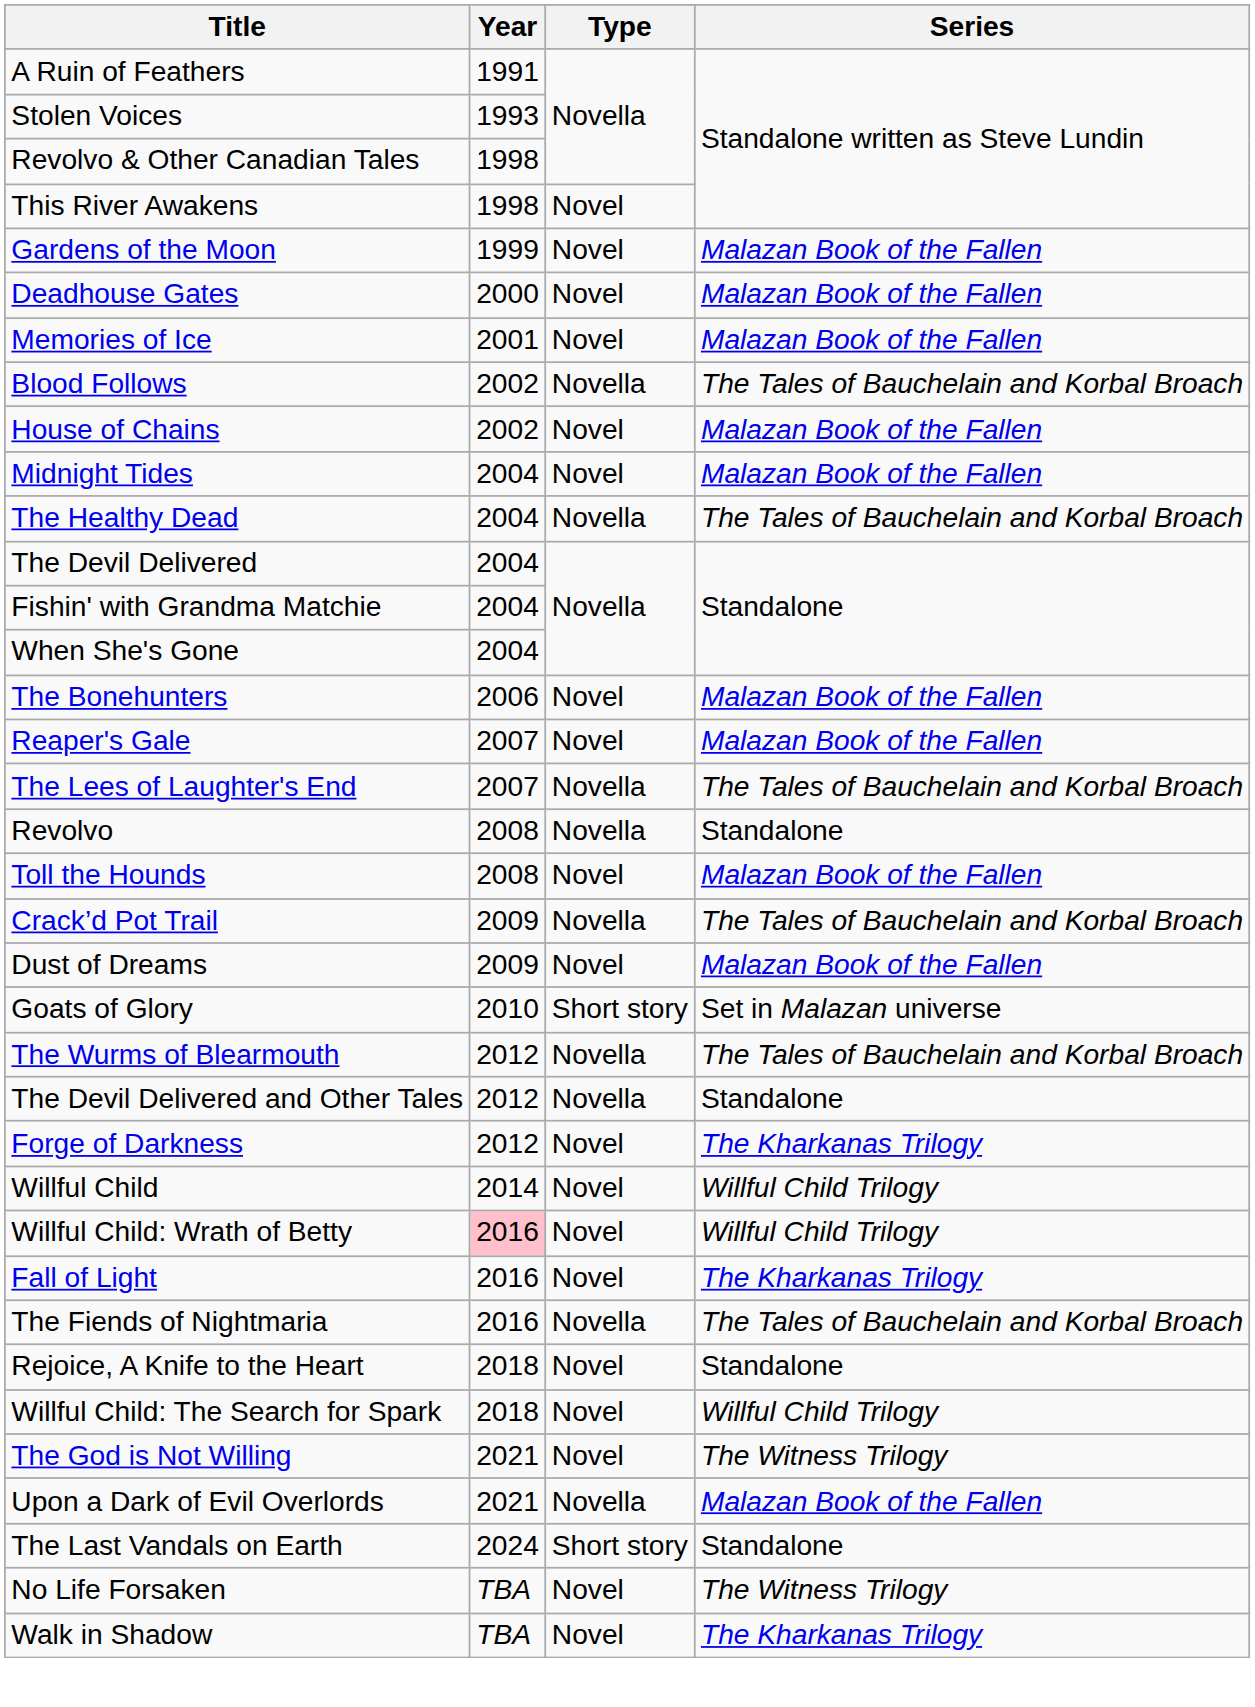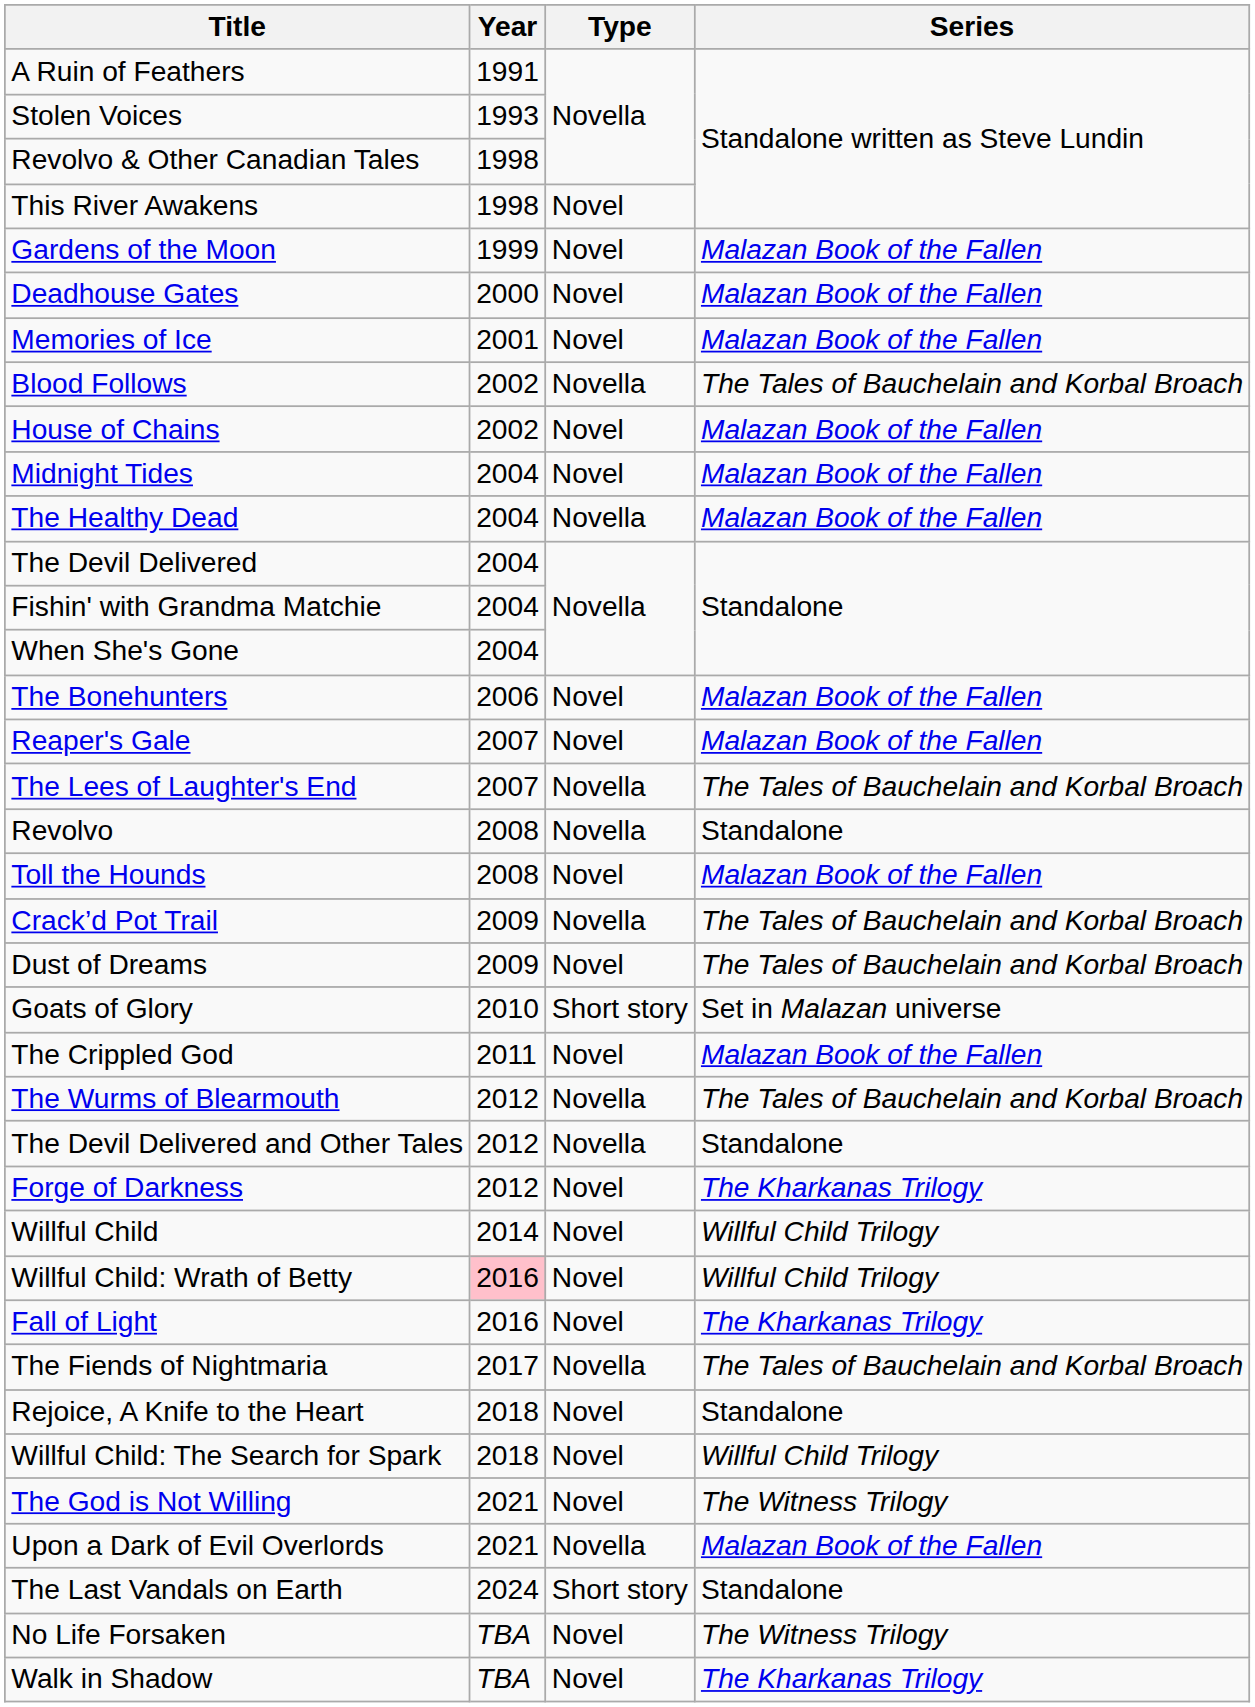The Healthy Dead | Series: The Tales of Bauchelain and Korbal Broach -> Malazan Book of the Fallen
Dust of Dreams | Series: Malazan Book of the Fallen -> The Tales of Bauchelain and Korbal Broach
+ row: The Crippled God | 2011 | Novel | Malazan Book of the Fallen
The Fiends of Nightmaria | Year: 2016 -> 2017
